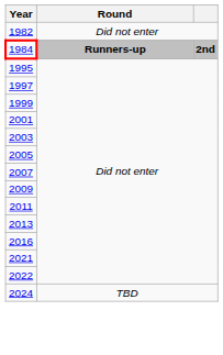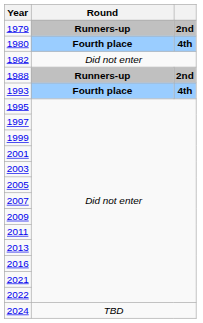+ row: 1979 | Runners-up | 2nd
+ row: 1980 | Fourth place | 4th
- row: 1984 | Runners-up | 2nd
+ row: 1988 | Runners-up | 2nd
+ row: 1993 | Fourth place | 4th
